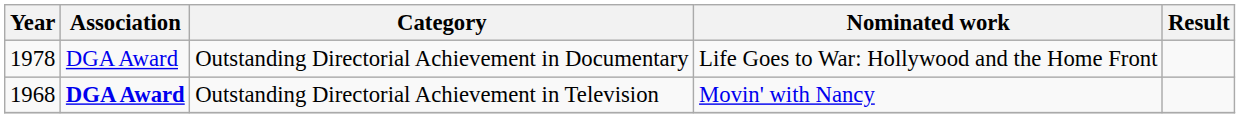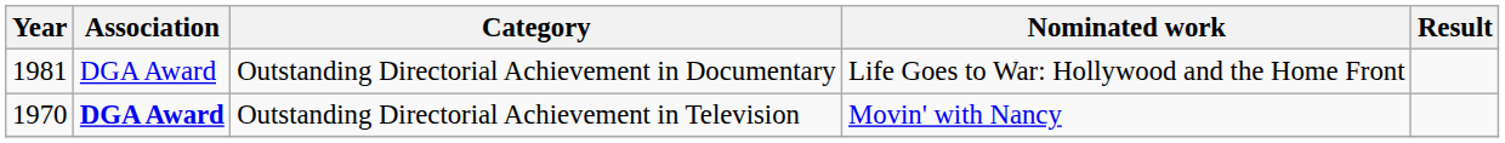Outstanding Directorial Achievement in Documentary | Year: 1978 -> 1981
Outstanding Directorial Achievement in Television | Year: 1968 -> 1970
